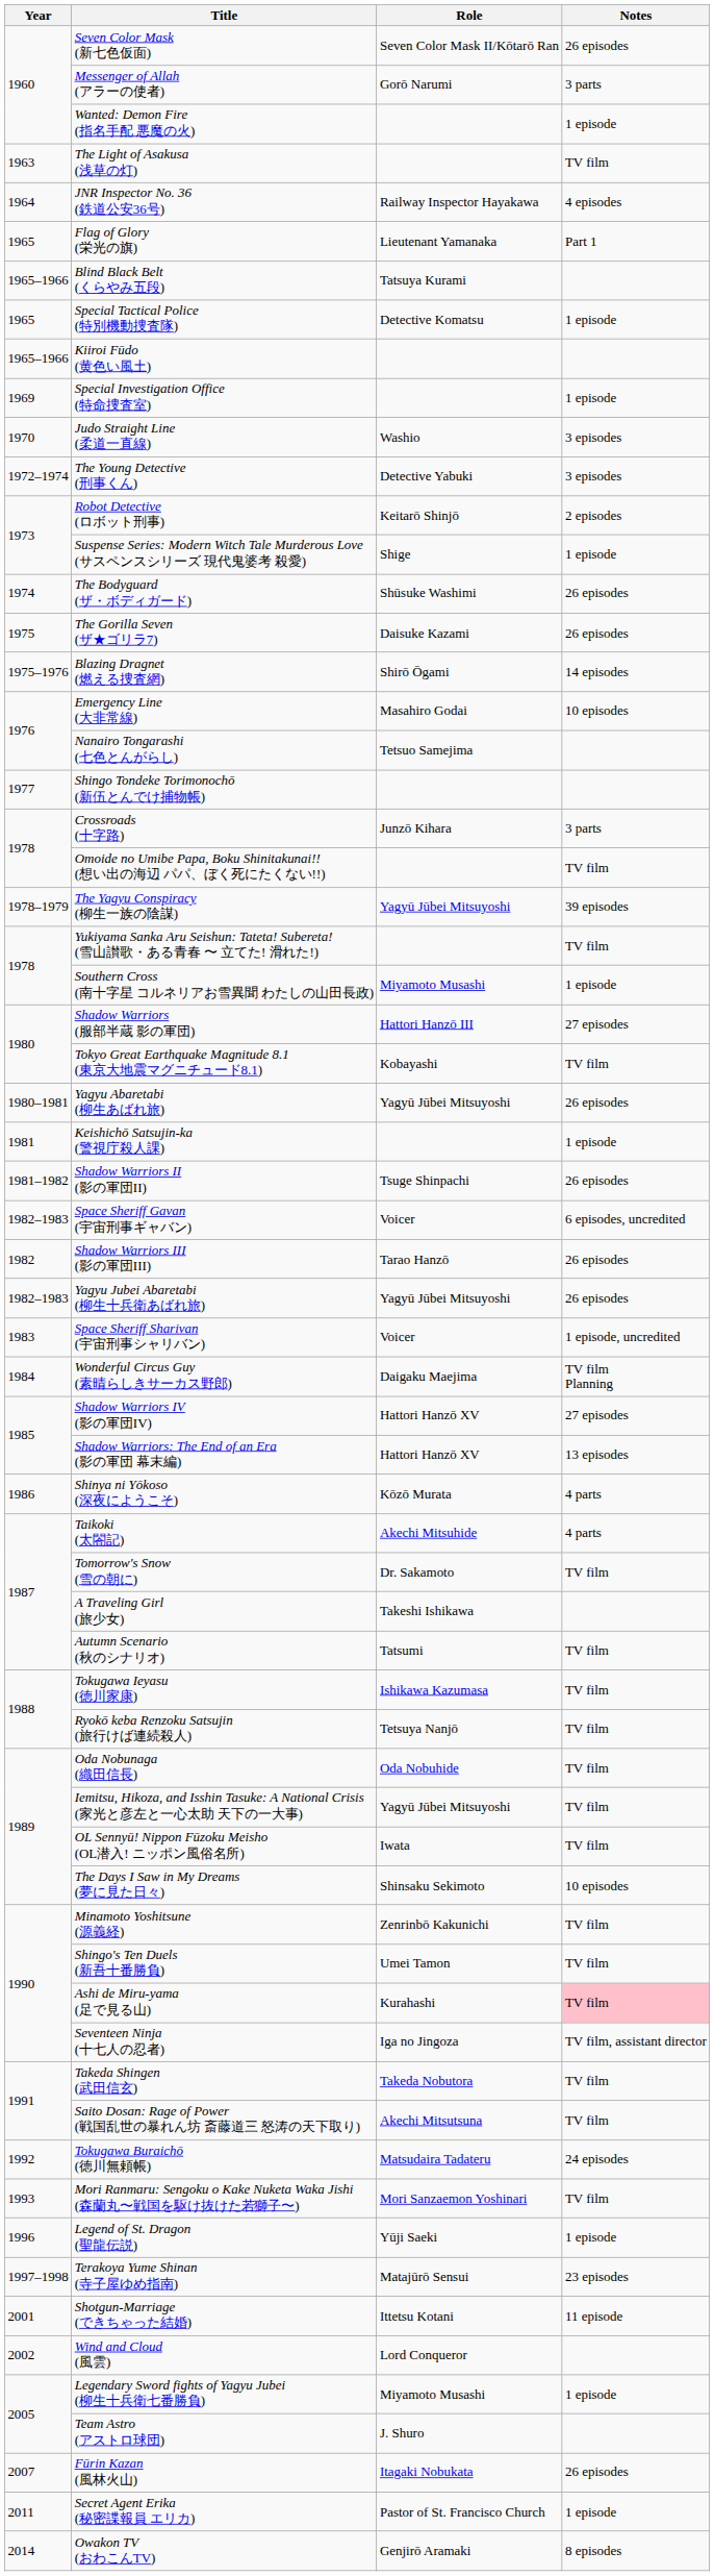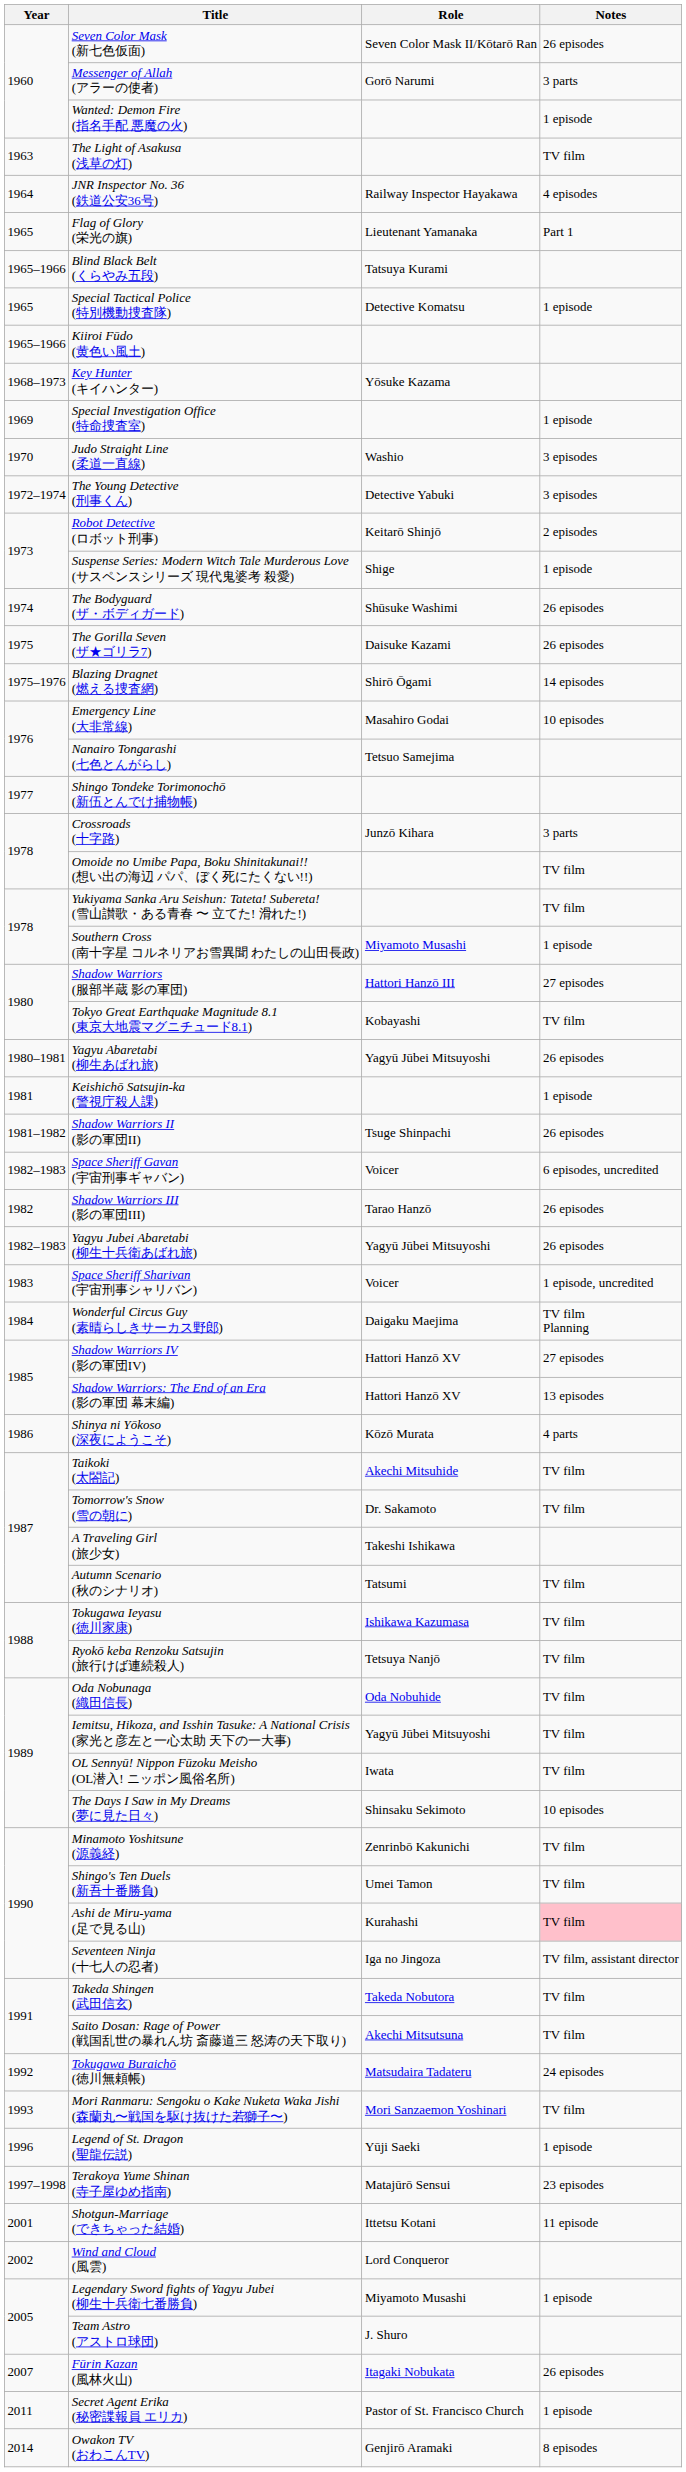+ row: 1968–1973 | Key Hunter (キイハンター) | Yōsuke Kazama
- row: 1978–1979 | The Yagyu Conspiracy (柳生一族の陰謀) | Yagyū Jūbei Mitsuyoshi | 39 episodes
Taikoki (太閤記) | Notes: 4 parts -> TV film
